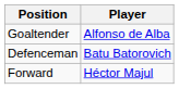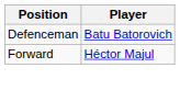- row: Goaltender | Alfonso de Alba
